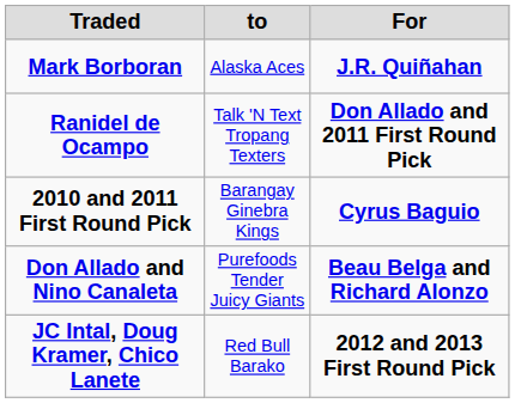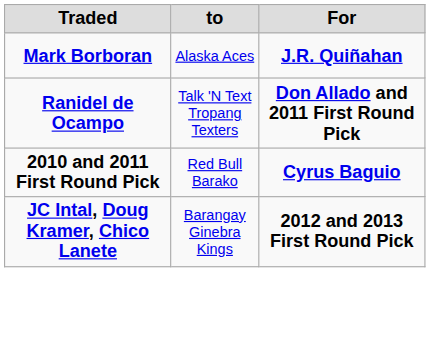2010 and 2011 First Round Pick | to: Barangay Ginebra Kings -> Red Bull Barako
- row: Don Allado and Nino Canaleta | Purefoods Tender Juicy Giants | Beau Belga and Richard Alonzo
JC Intal, Doug Kramer, Chico Lanete | to: Red Bull Barako -> Barangay Ginebra Kings
